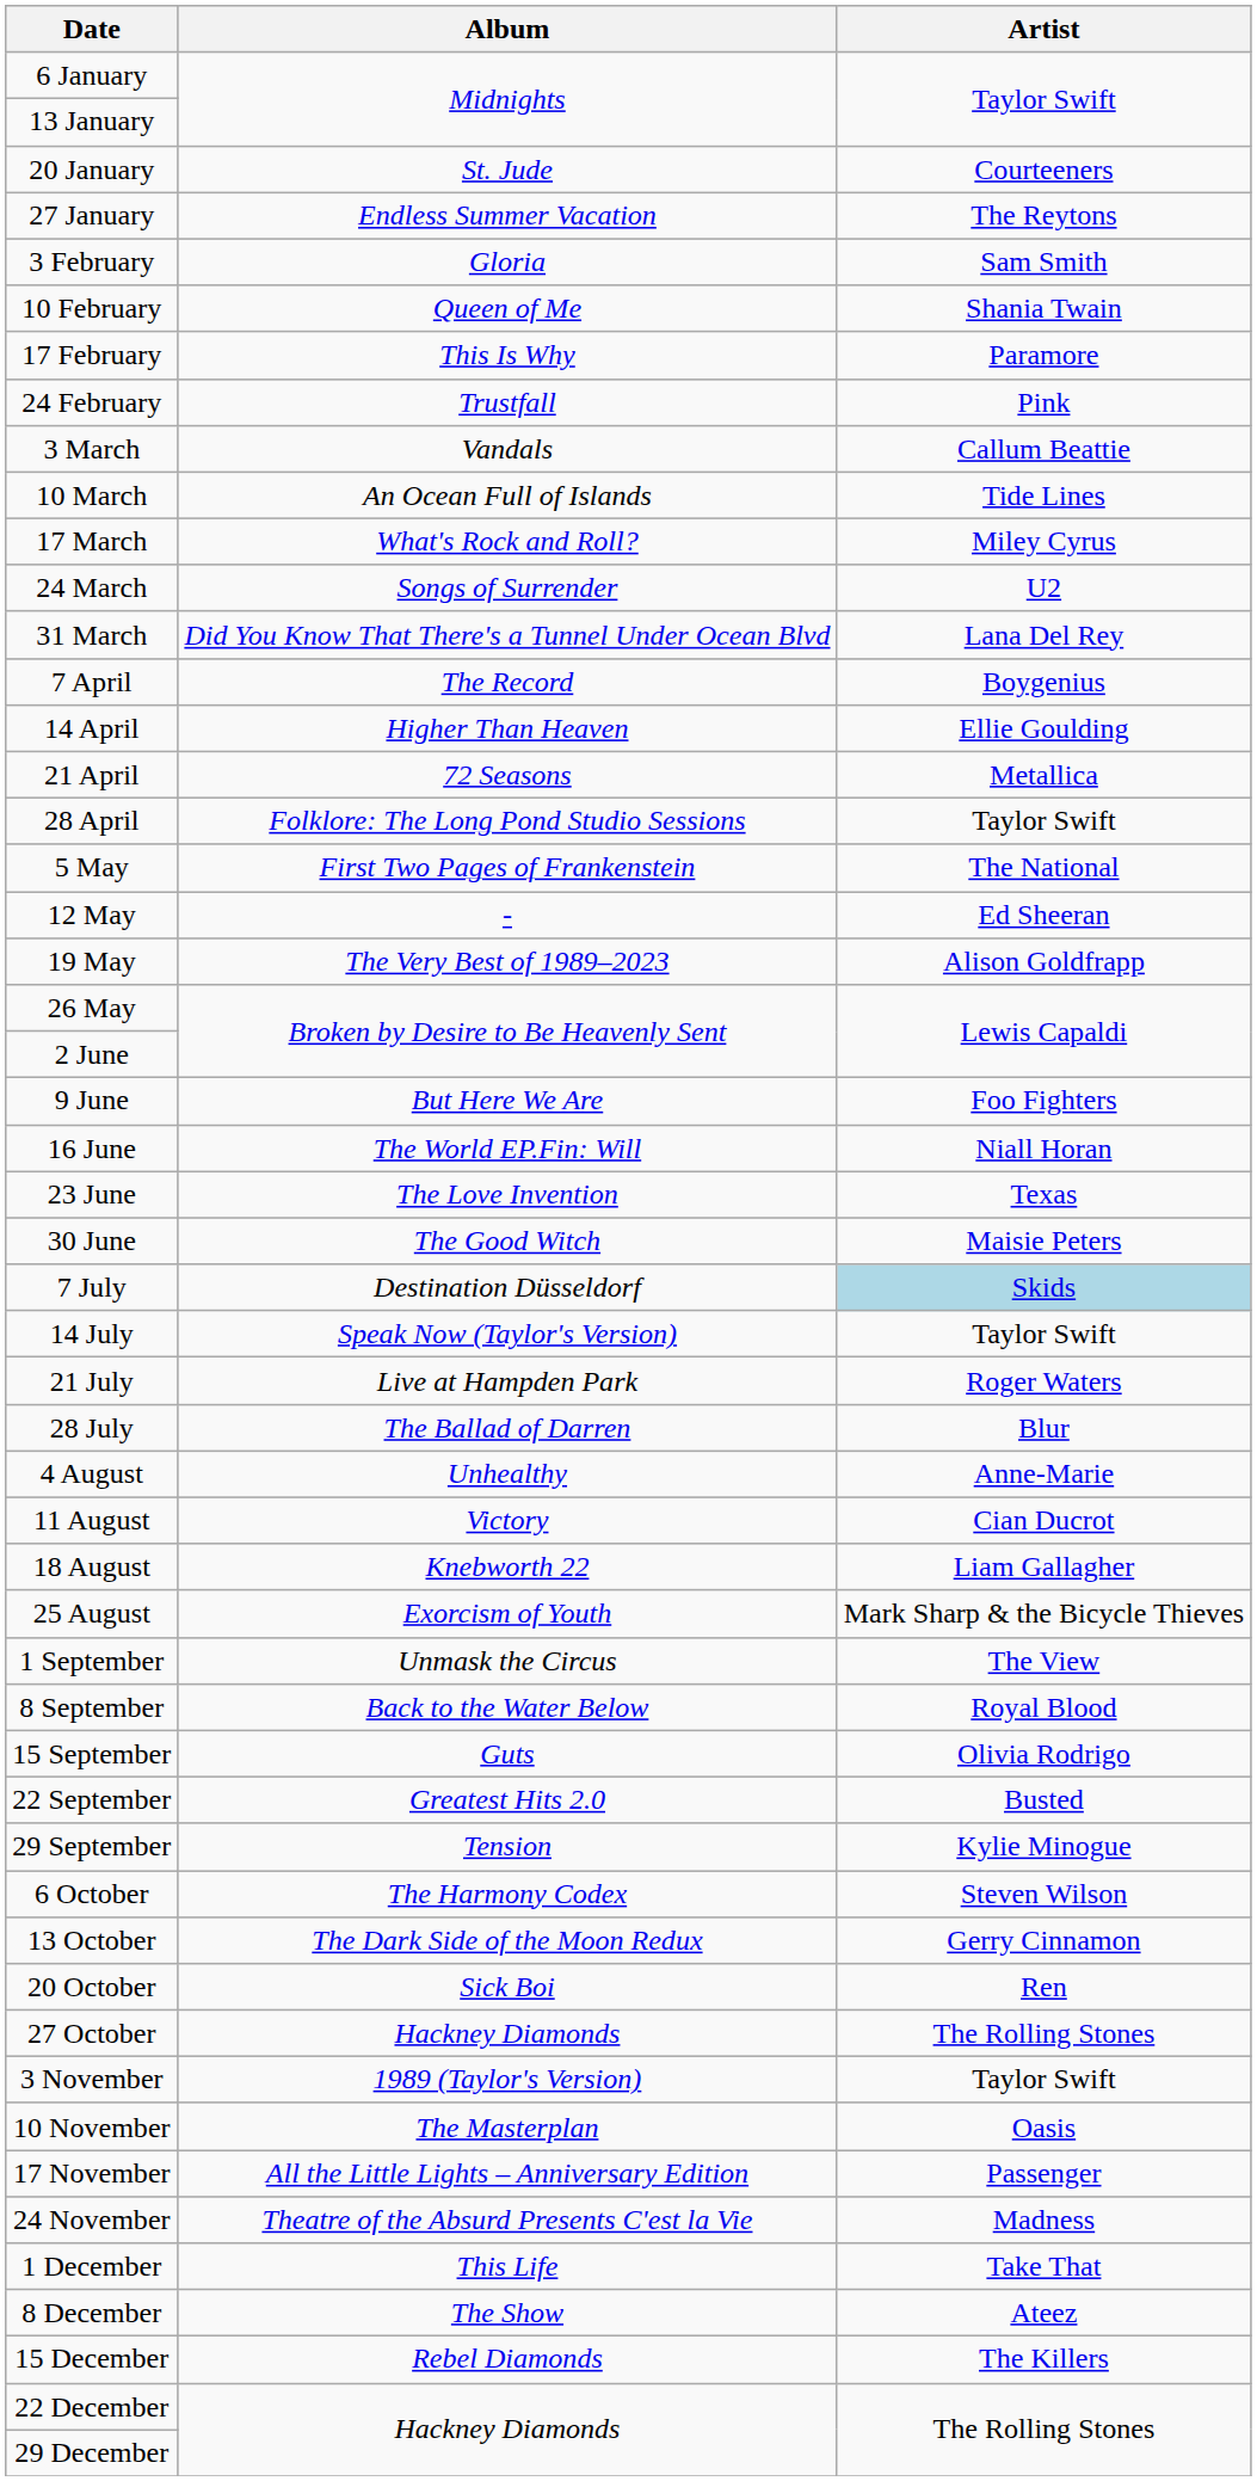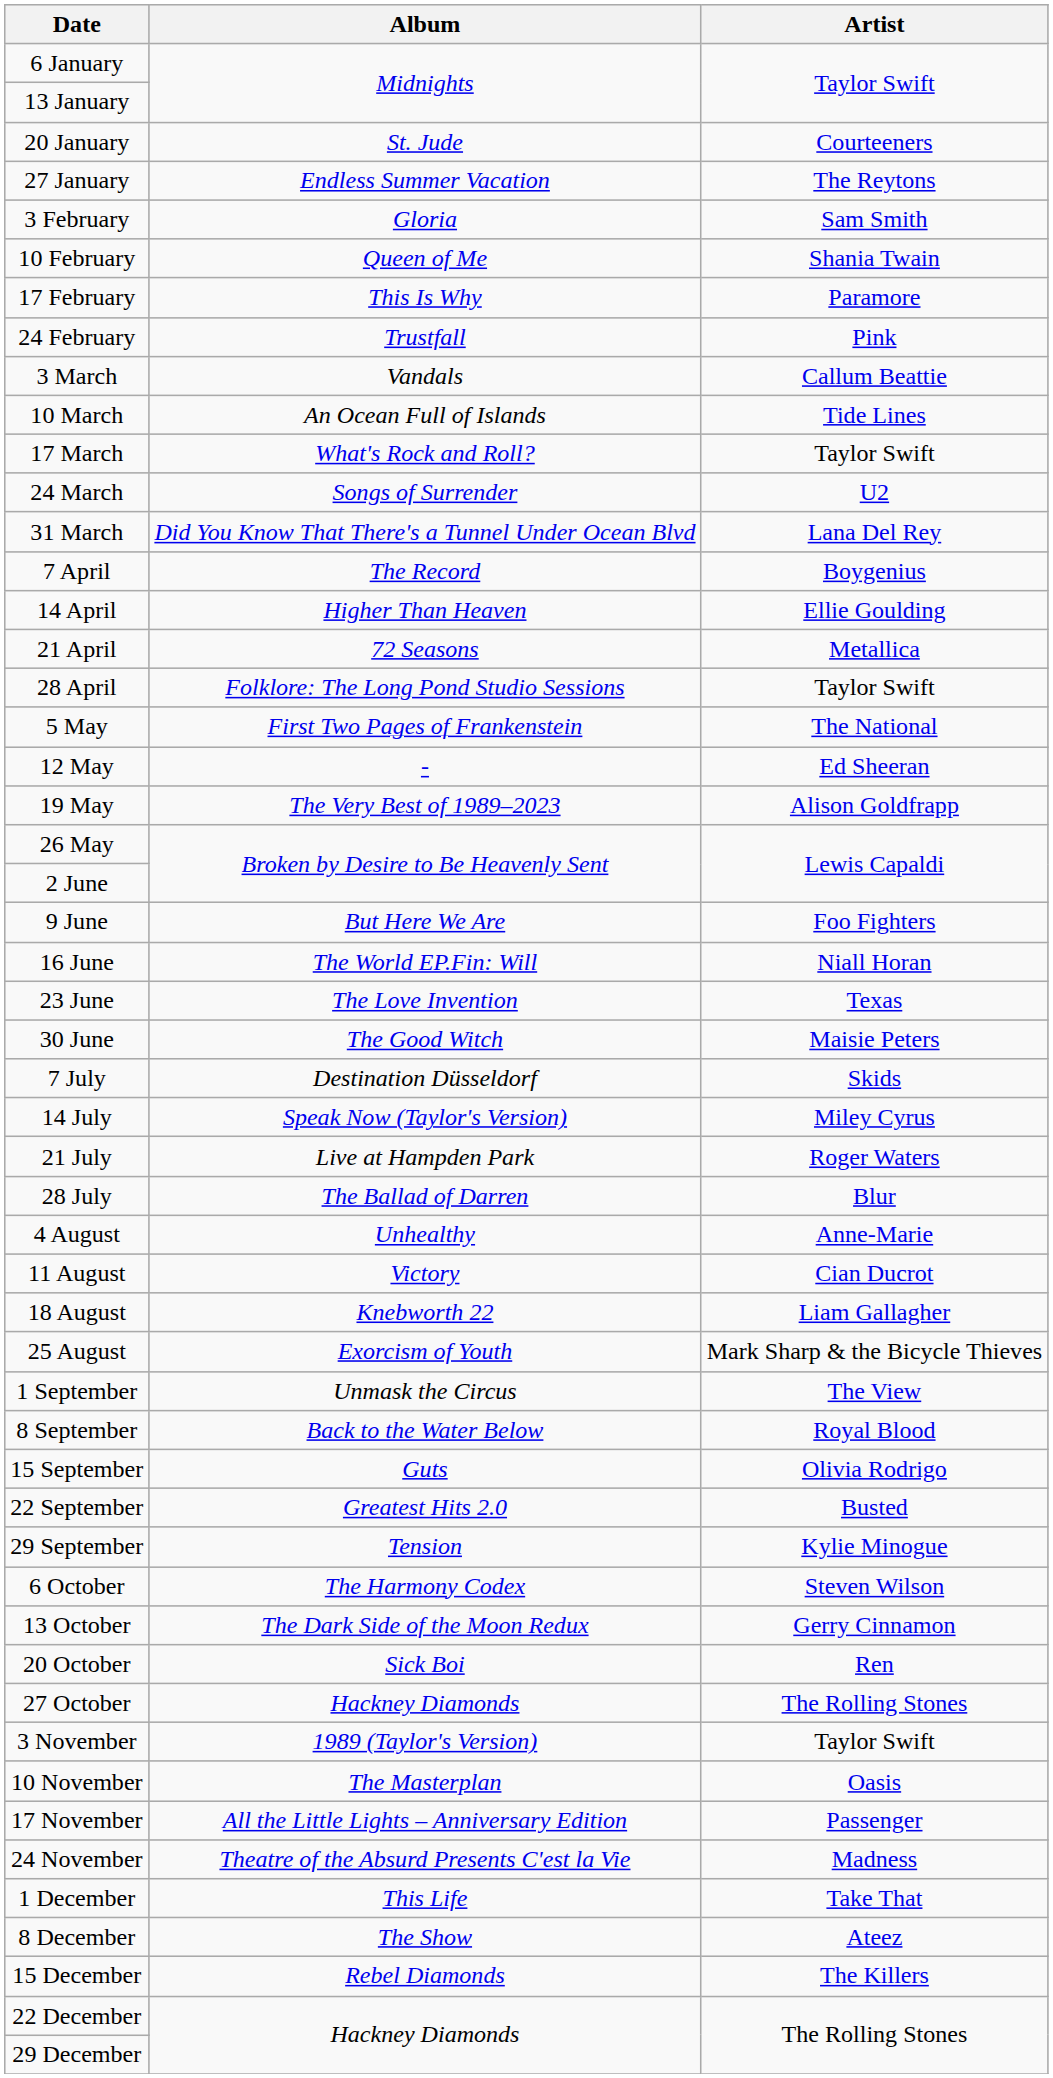17 March | Artist: Miley Cyrus -> Taylor Swift
7 July | Artist: lightblue background -> no background
14 July | Artist: Taylor Swift -> Miley Cyrus
